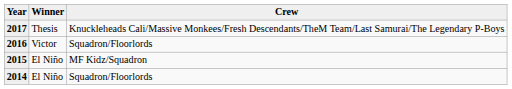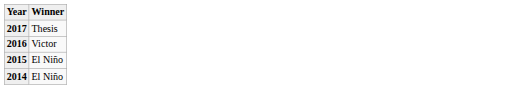- column: Crew | Knuckleheads Cali/Massive Monkees/Fresh Descendants/TheM Team/Last Samurai/The Legendary P-Boys | Squadron/Floorlords | MF Kidz/Squadron | Squadron/Floorlords
